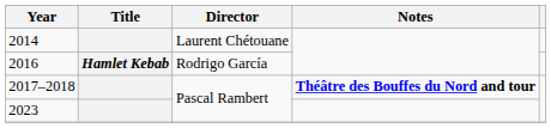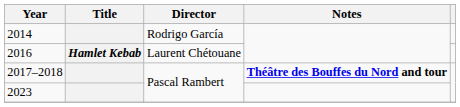2014 | Director: Laurent Chétouane -> Rodrigo García
2016 | Director: Rodrigo García -> Laurent Chétouane
